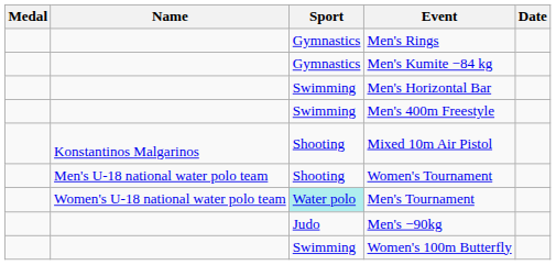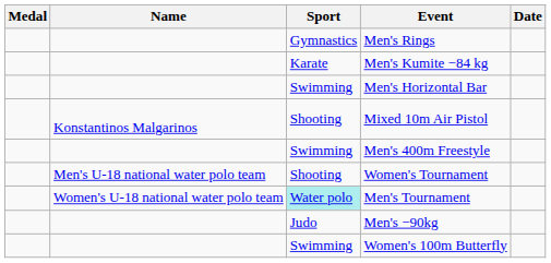Men's Kumite −84 kg | Sport: Gymnastics -> Karate
rows swapped: Mixed 10m Air Pistol <-> Men's 400m Freestyle
